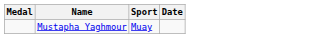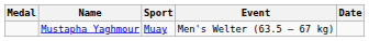+ column: Event | Men's Welter (63.5 – 67 kg)
